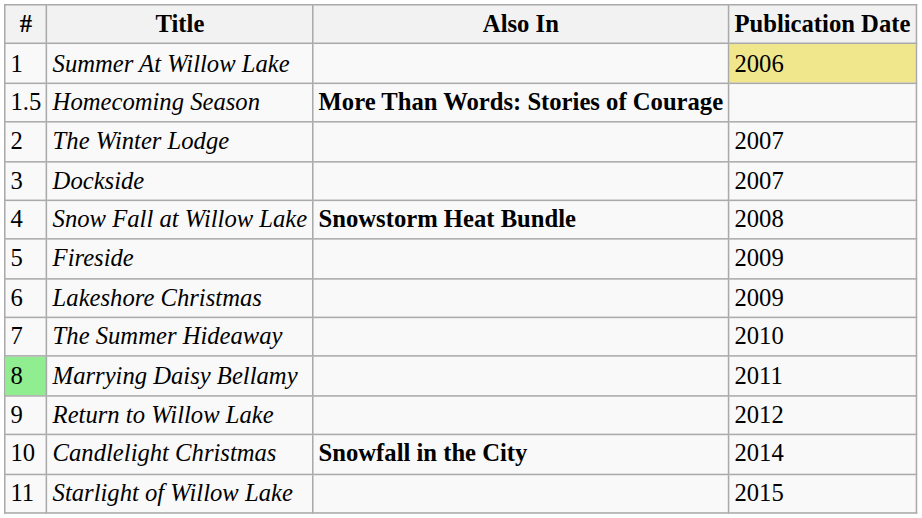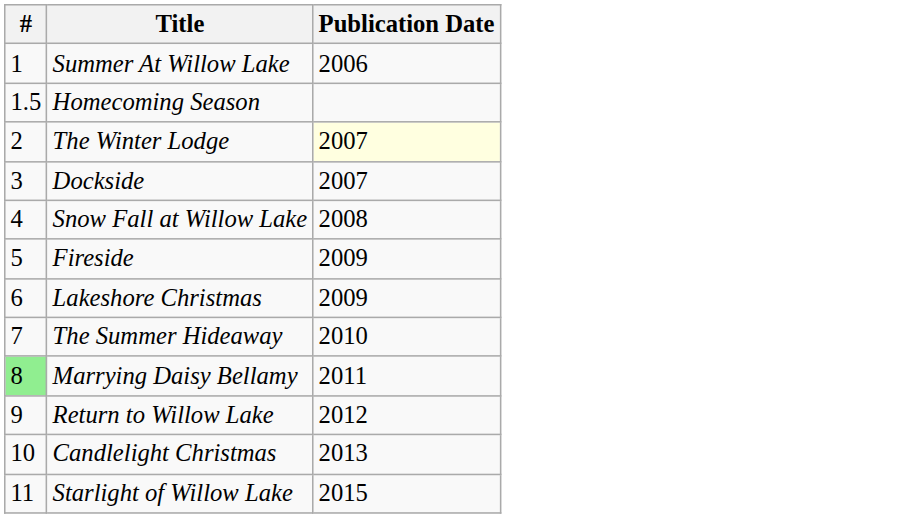- column: Also In | More Than Words: Stories of Courage | Snowstorm Heat Bundle | Snowfall in the City
Summer At Willow Lake | Publication Date: khaki background -> no background
The Winter Lodge | Publication Date: no background -> lightyellow background
Candlelight Christmas | Publication Date: 2014 -> 2013
